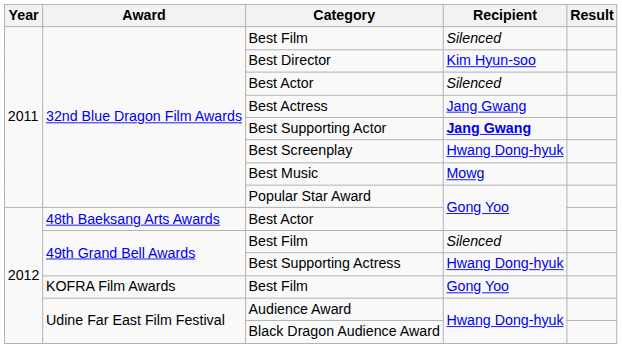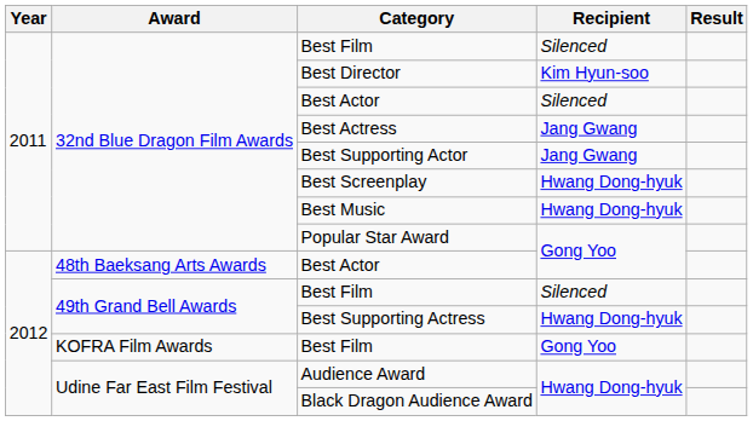Best Supporting Actor | Recipient: bold -> normal
Best Music | Recipient: Mowg -> Hwang Dong-hyuk
